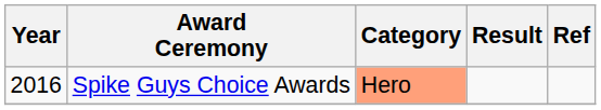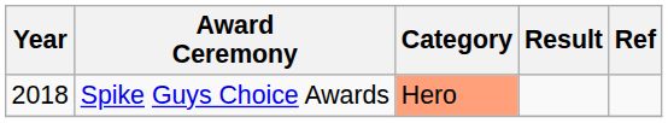Spike Guys Choice Awards | Year: 2016 -> 2018
